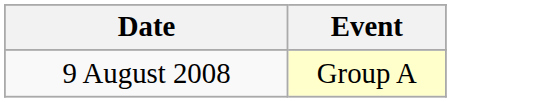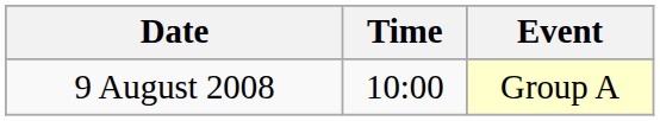+ column: Time | 10:00
